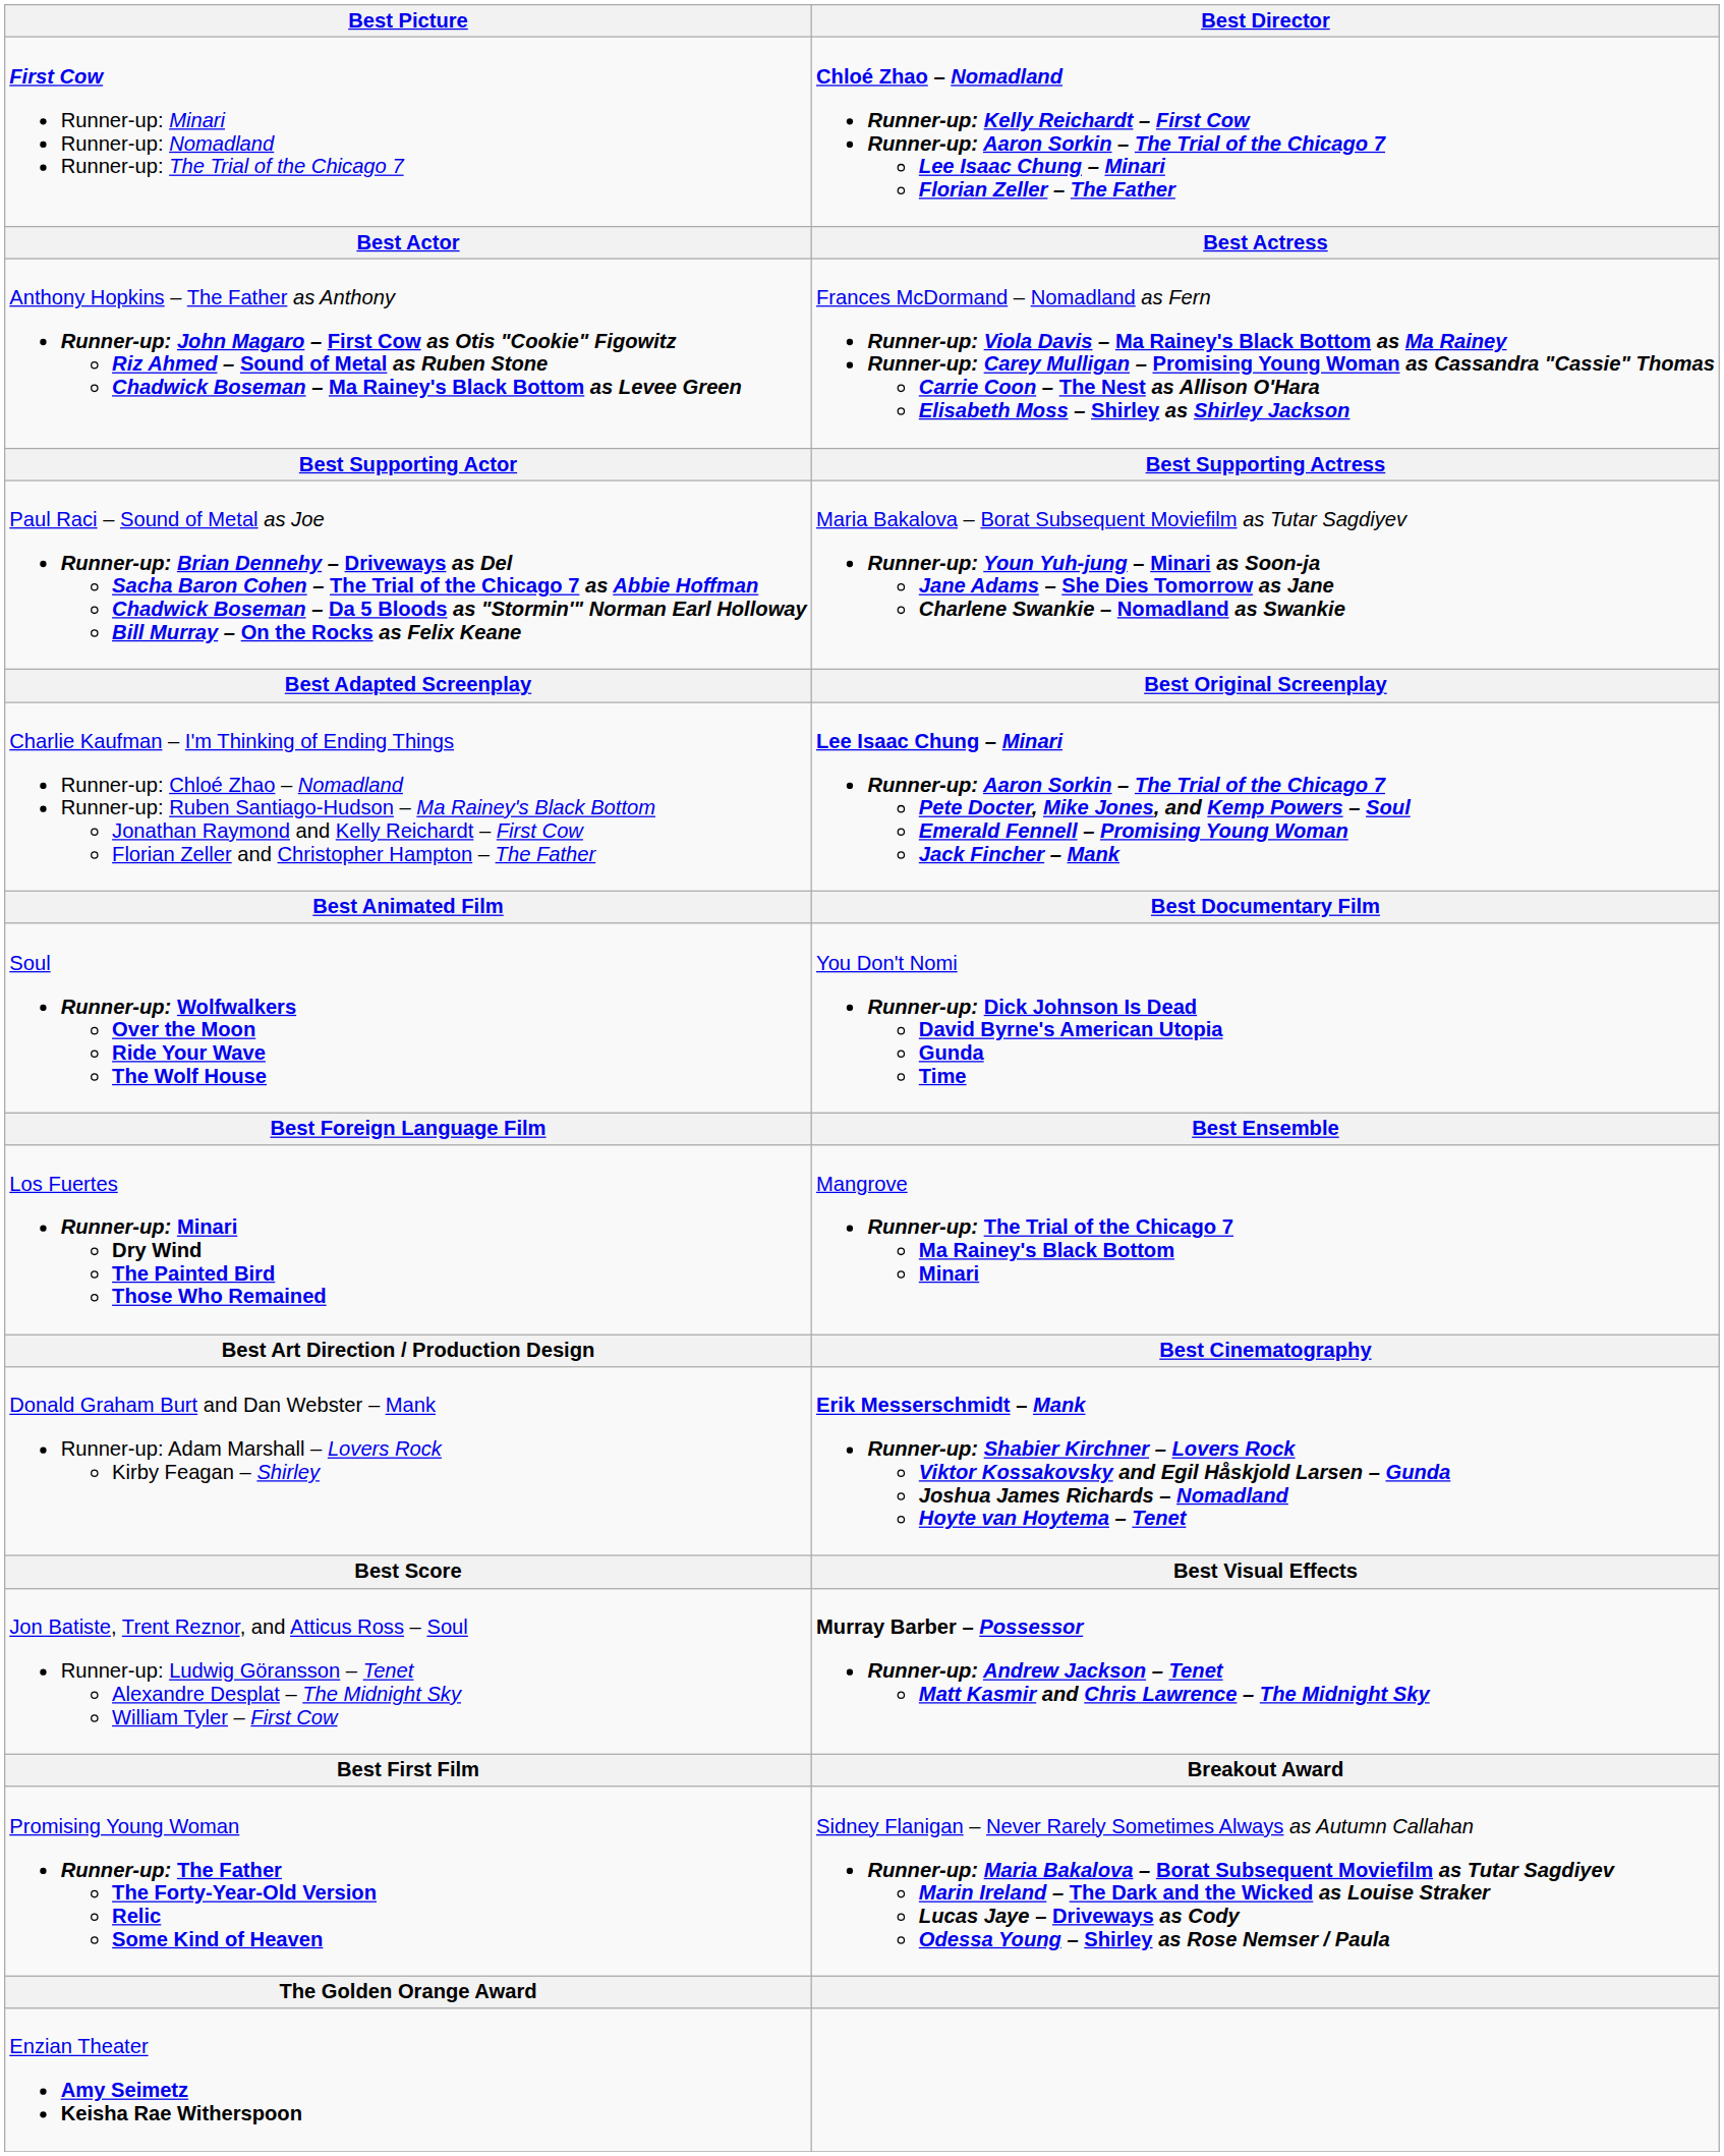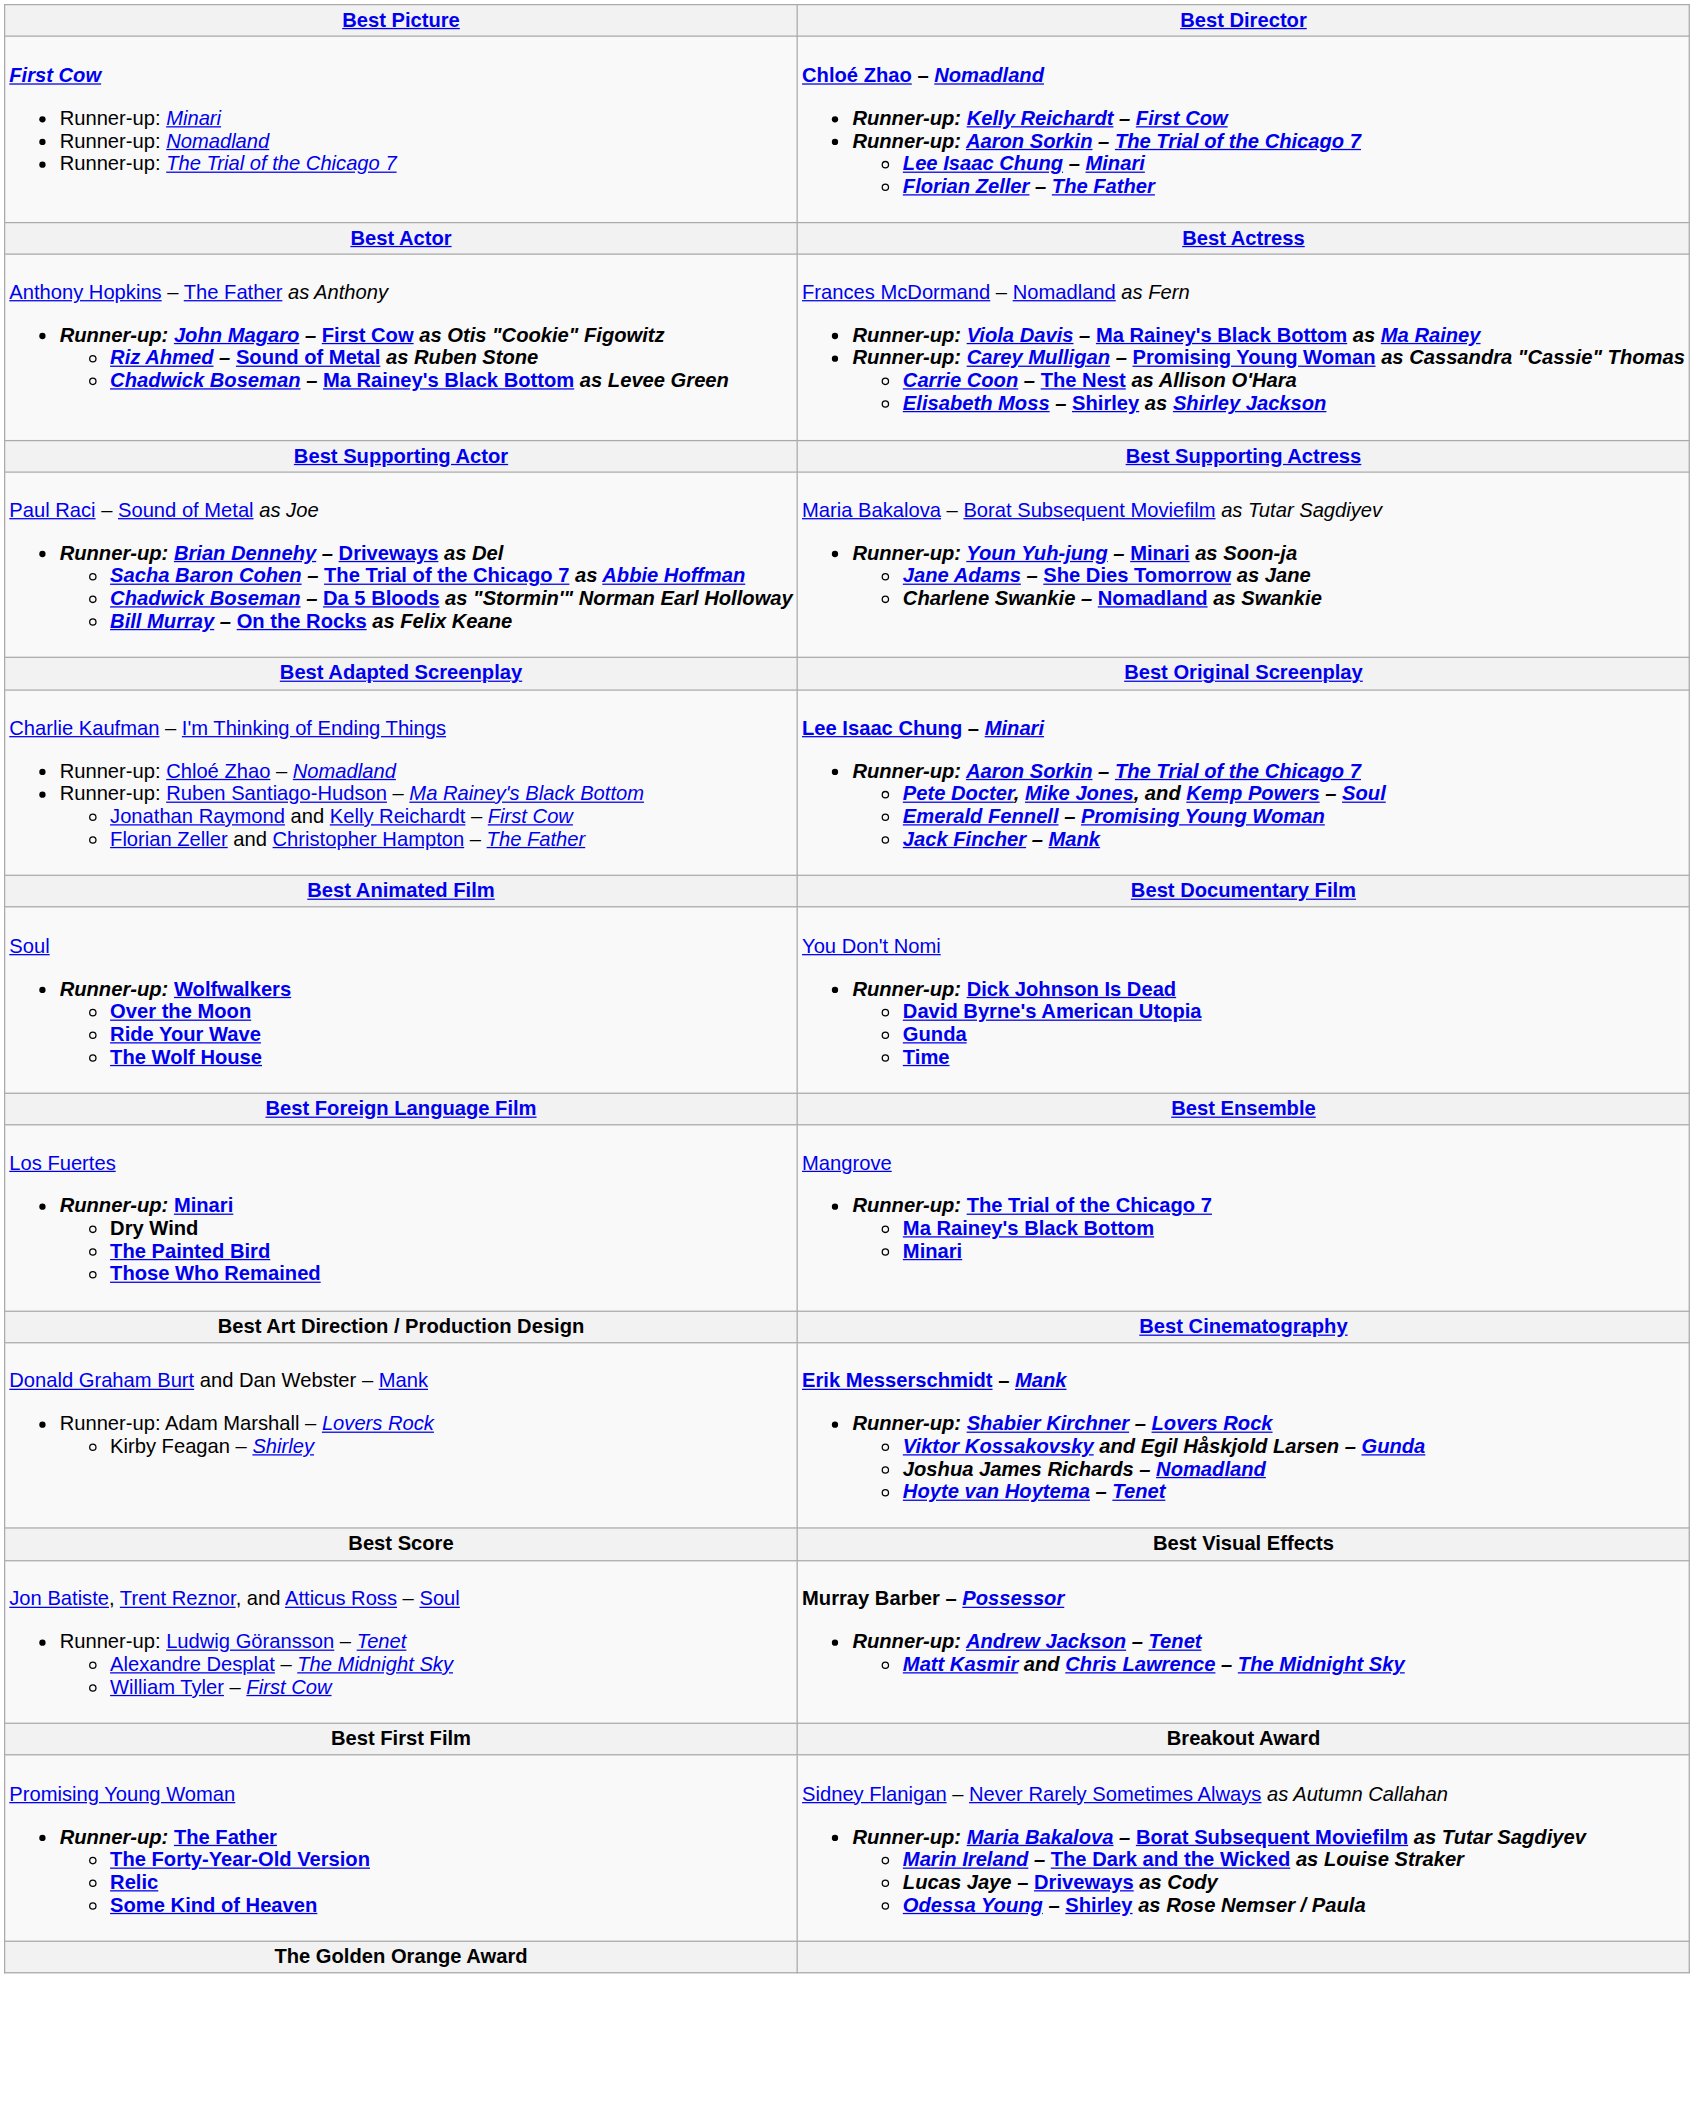- row: Enzian Theater Amy Seimetz Keisha Rae Witherspoon
